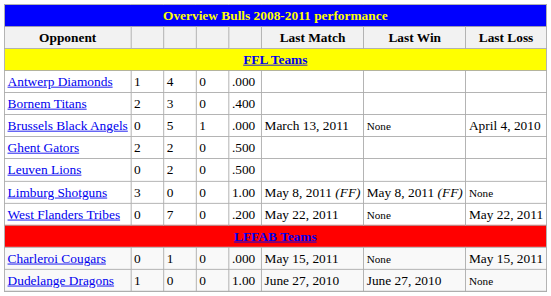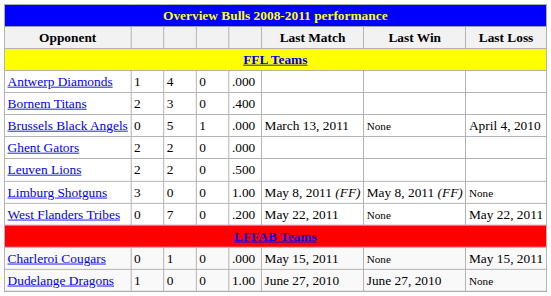Ghent Gators | column 5: .500 -> .000
Leuven Lions | column 2: 0 -> 2
